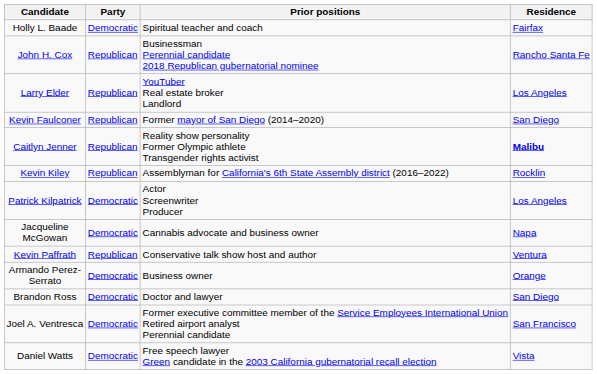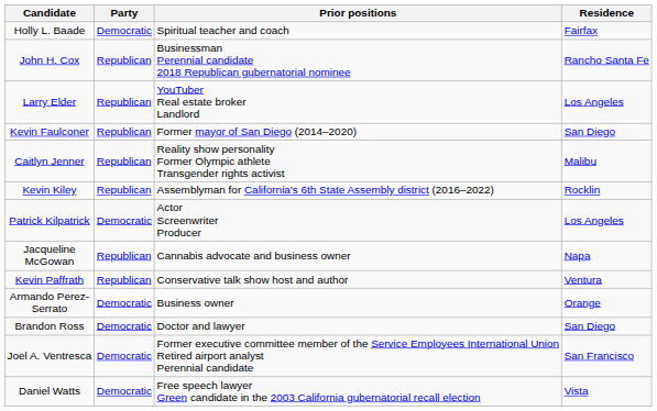Caitlyn Jenner | Residence: bold -> normal
Jacqueline McGowan | Party: Democratic -> Republican
